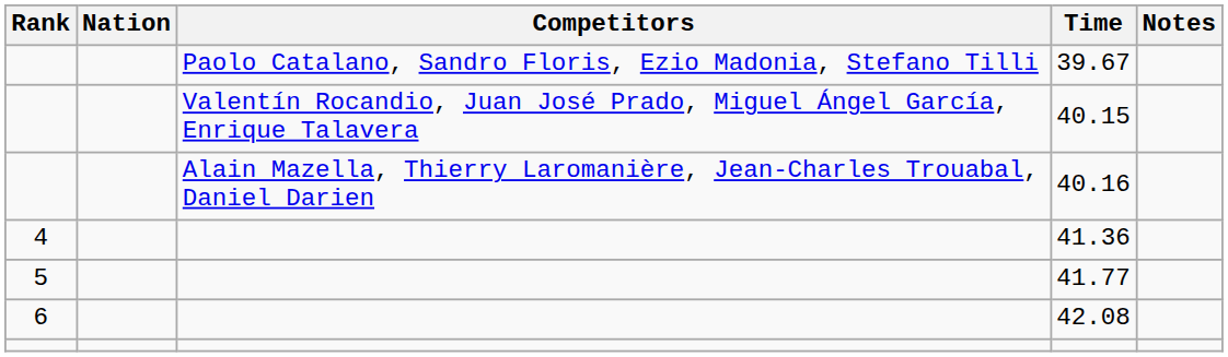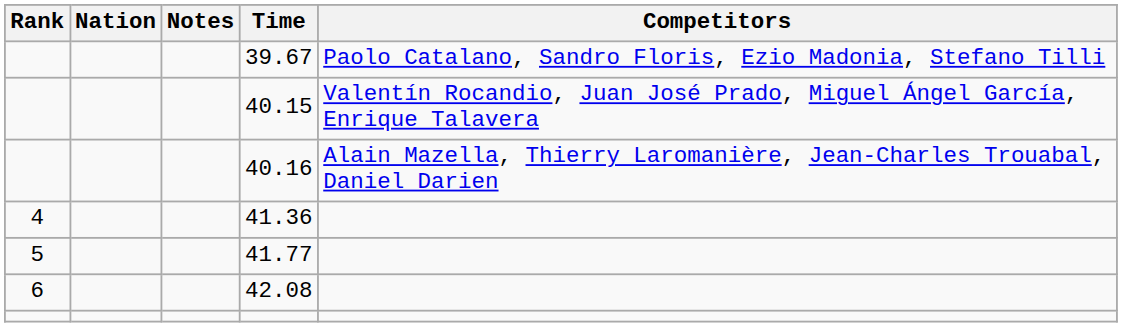columns swapped: Competitors <-> Notes
